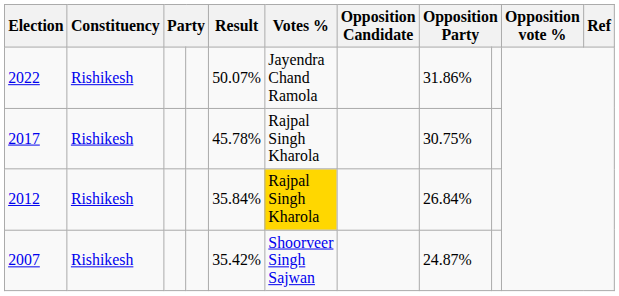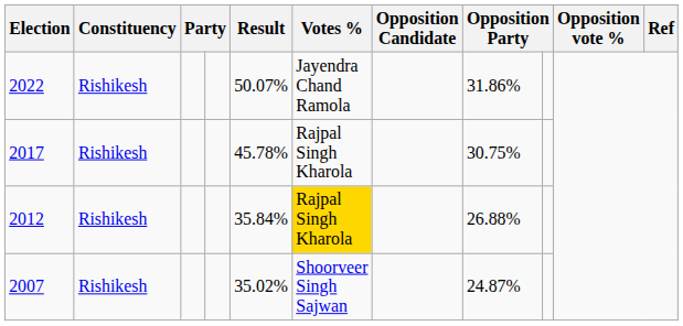2012 | column 8: 26.84% -> 26.88%
2007 | Result: 35.42% -> 35.02%
